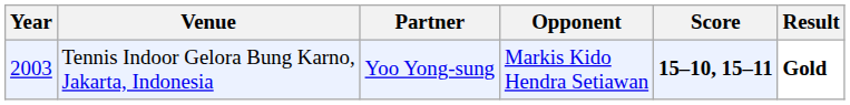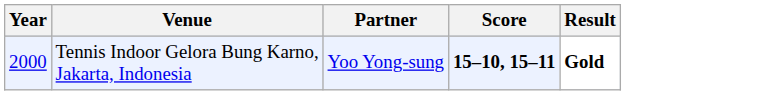- column: Opponent | Markis Kido Hendra Setiawan
Tennis Indoor Gelora Bung Karno, Jakarta, Indonesia | Year: 2003 -> 2000
